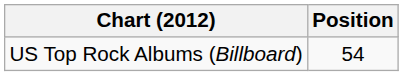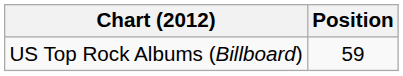US Top Rock Albums (Billboard) | Position: 54 -> 59
